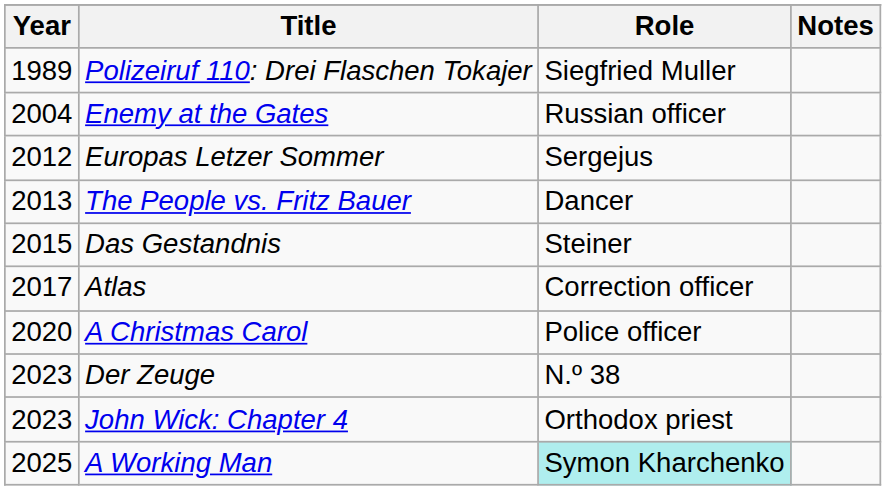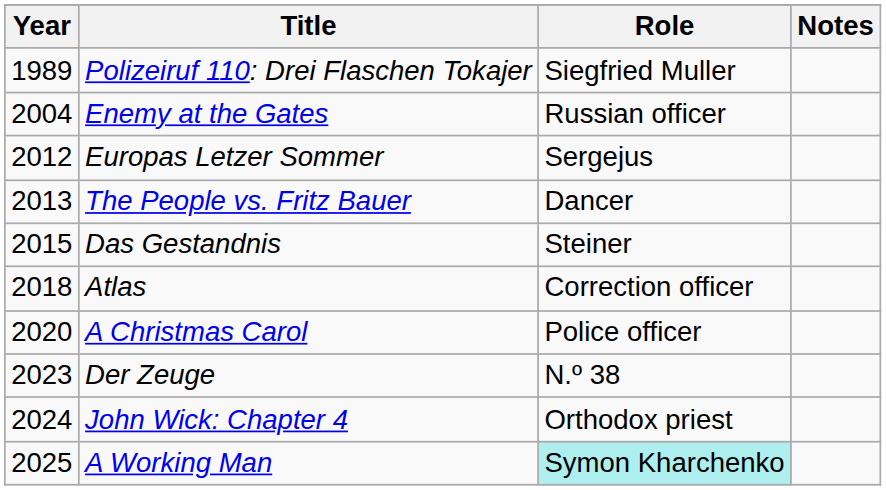Atlas | Year: 2017 -> 2018
John Wick: Chapter 4 | Year: 2023 -> 2024
